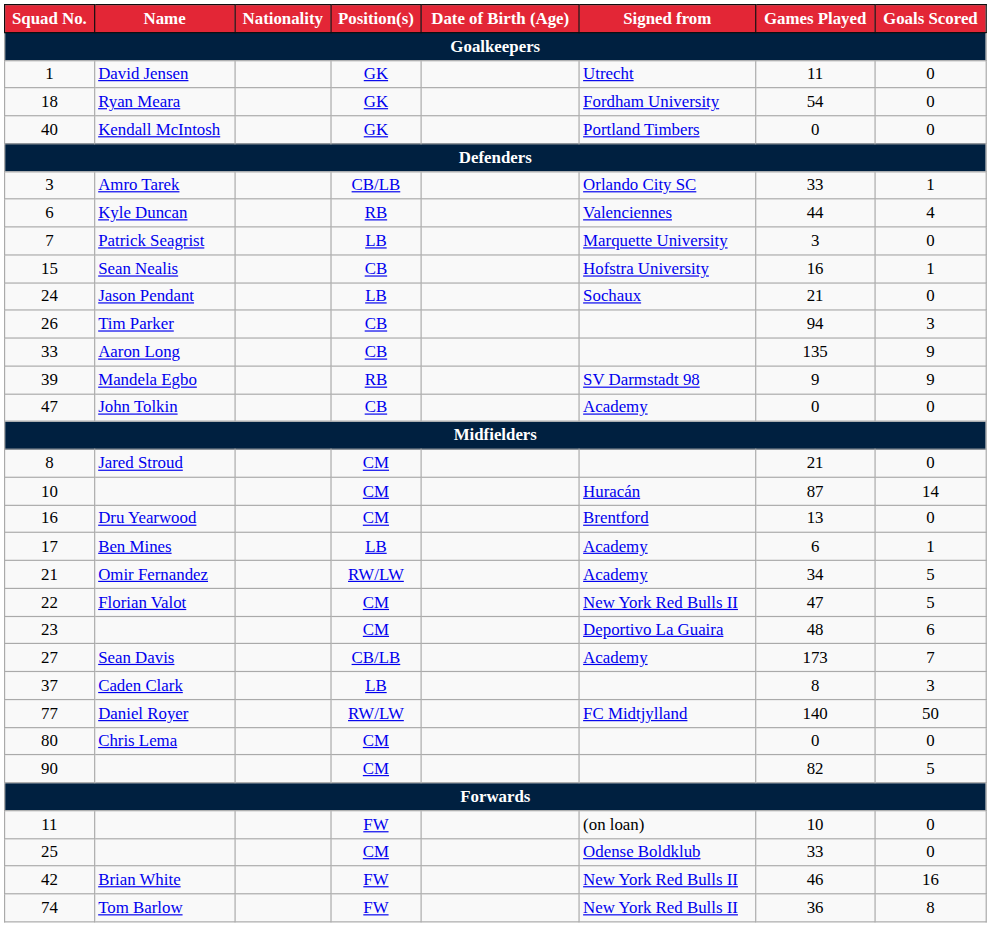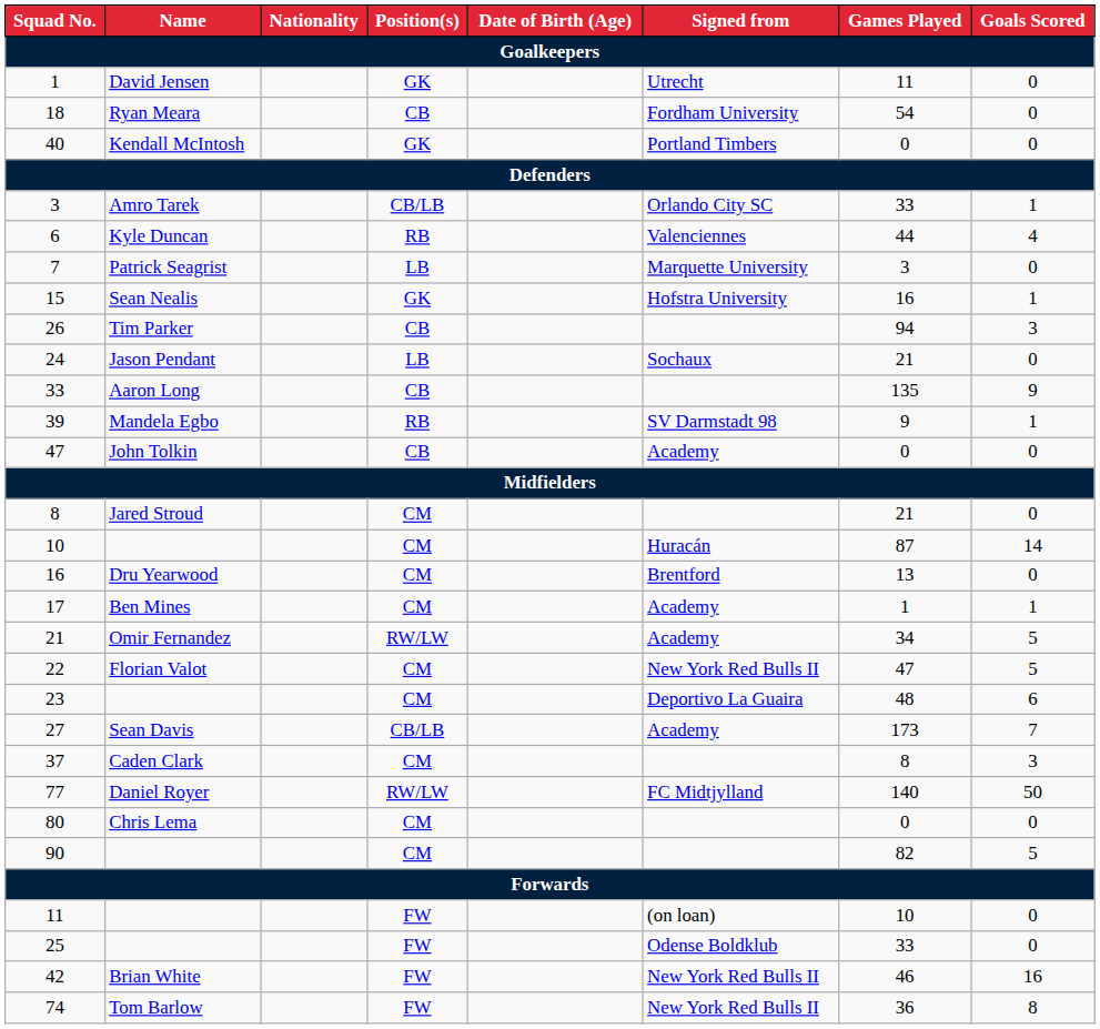18 | Position(s): GK -> CB
15 | Position(s): CB -> GK
rows swapped: 24 <-> 26
39 | Goals Scored: 9 -> 1
17 | Position(s): LB -> CM
17 | Games Played: 6 -> 1
37 | Position(s): LB -> CM
25 | Position(s): CM -> FW
